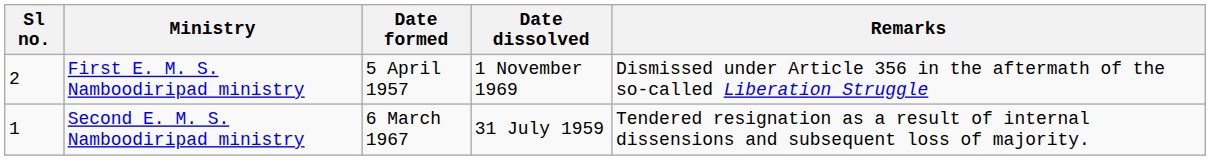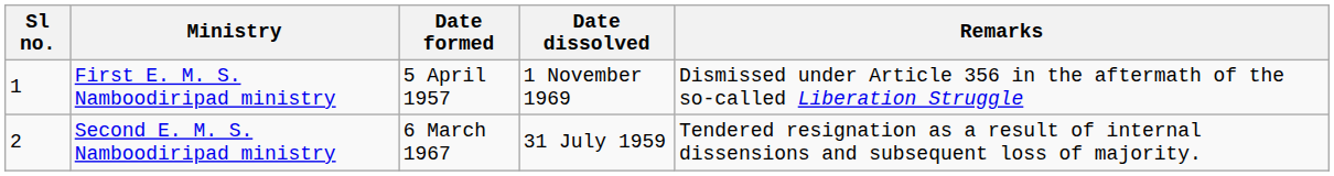First E. M. S. Namboodiripad ministry | Sl no.: 2 -> 1
Second E. M. S. Namboodiripad ministry | Sl no.: 1 -> 2
